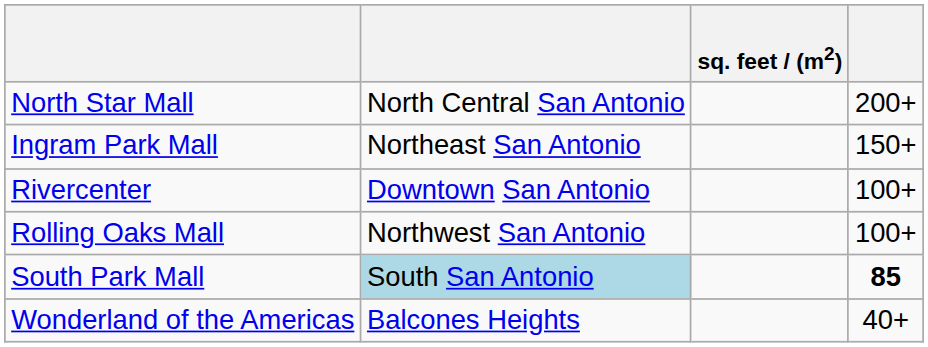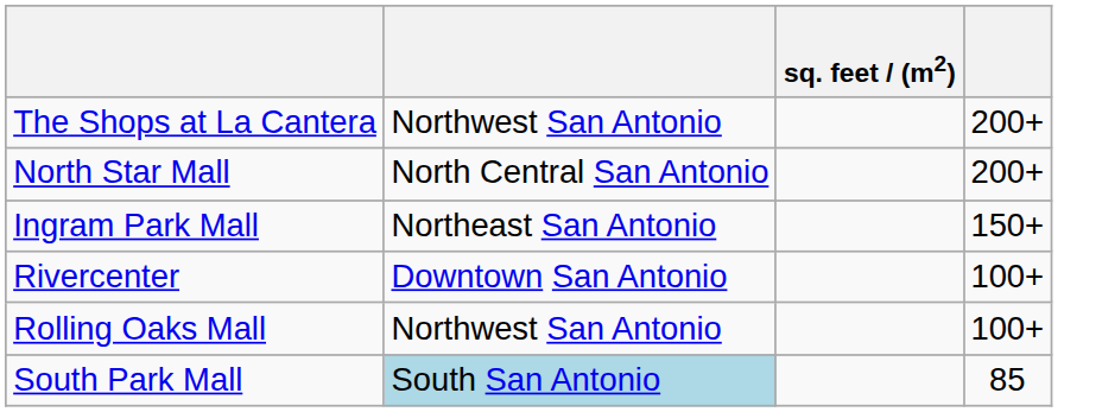+ row: The Shops at La Cantera | Northwest San Antonio | 200+
South Park Mall | column 4: bold -> normal
- row: Wonderland of the Americas | Balcones Heights | 40+
